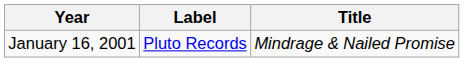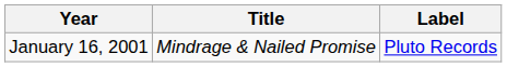columns swapped: Title <-> Label
